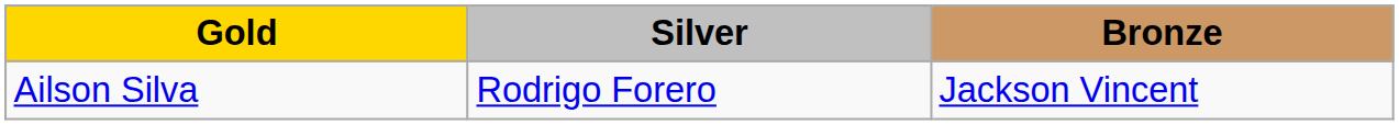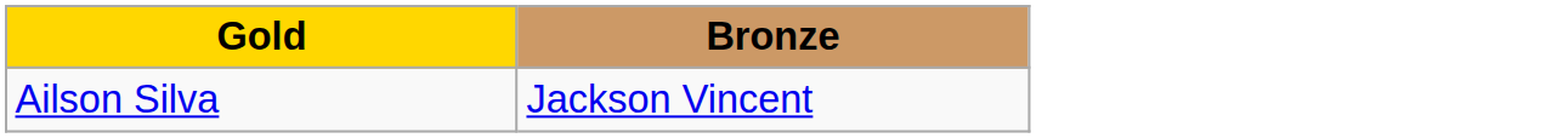- column: Silver | Rodrigo Forero
